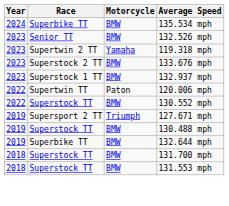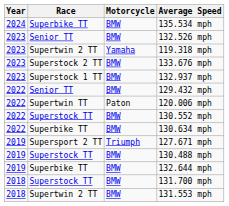+ row: 2022 | Senior TT | BMW | 129.432 mph
+ row: 2022 | Superbike TT | BMW | 130.634 mph
131.553 mph | Race: Superstock TT -> Supertwin 2 TT
